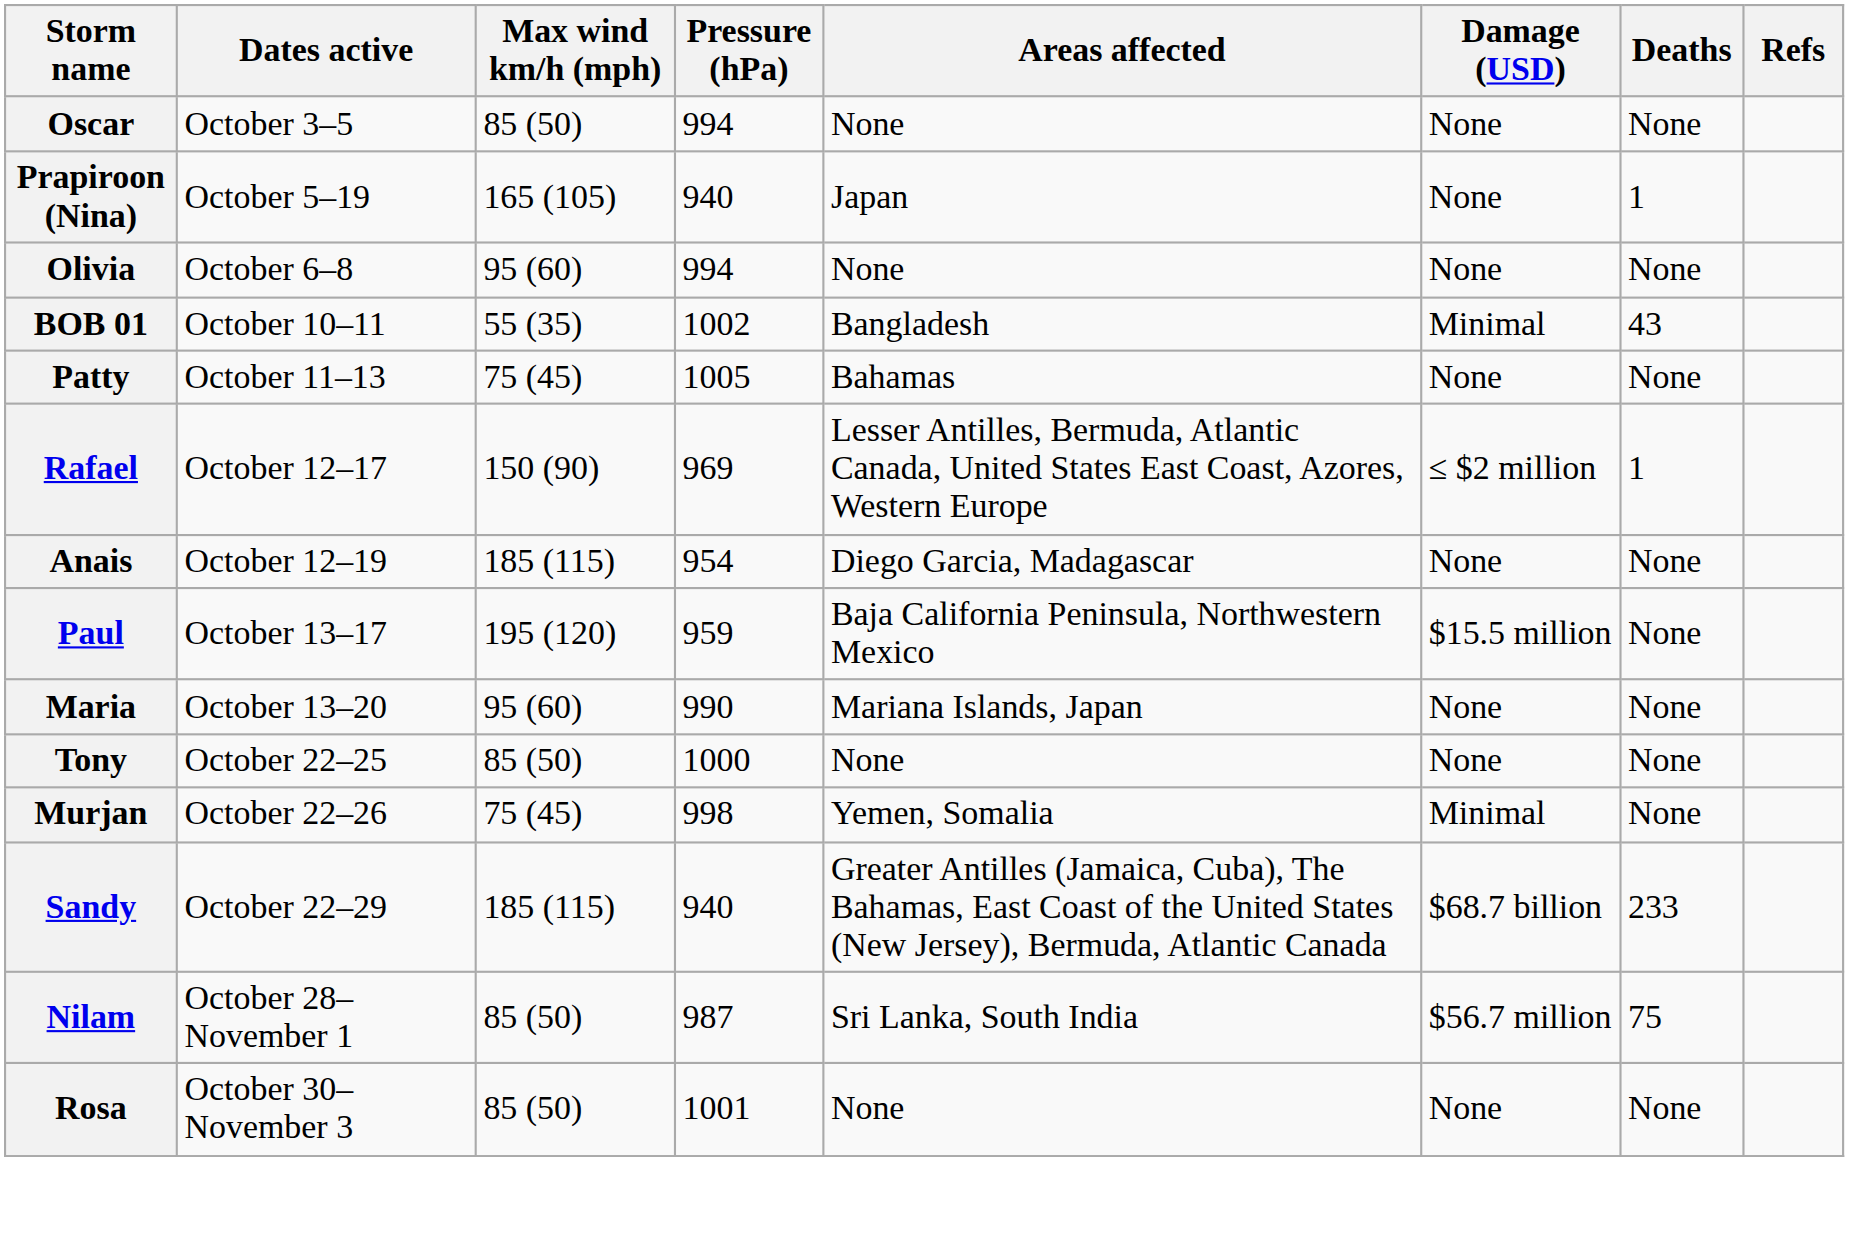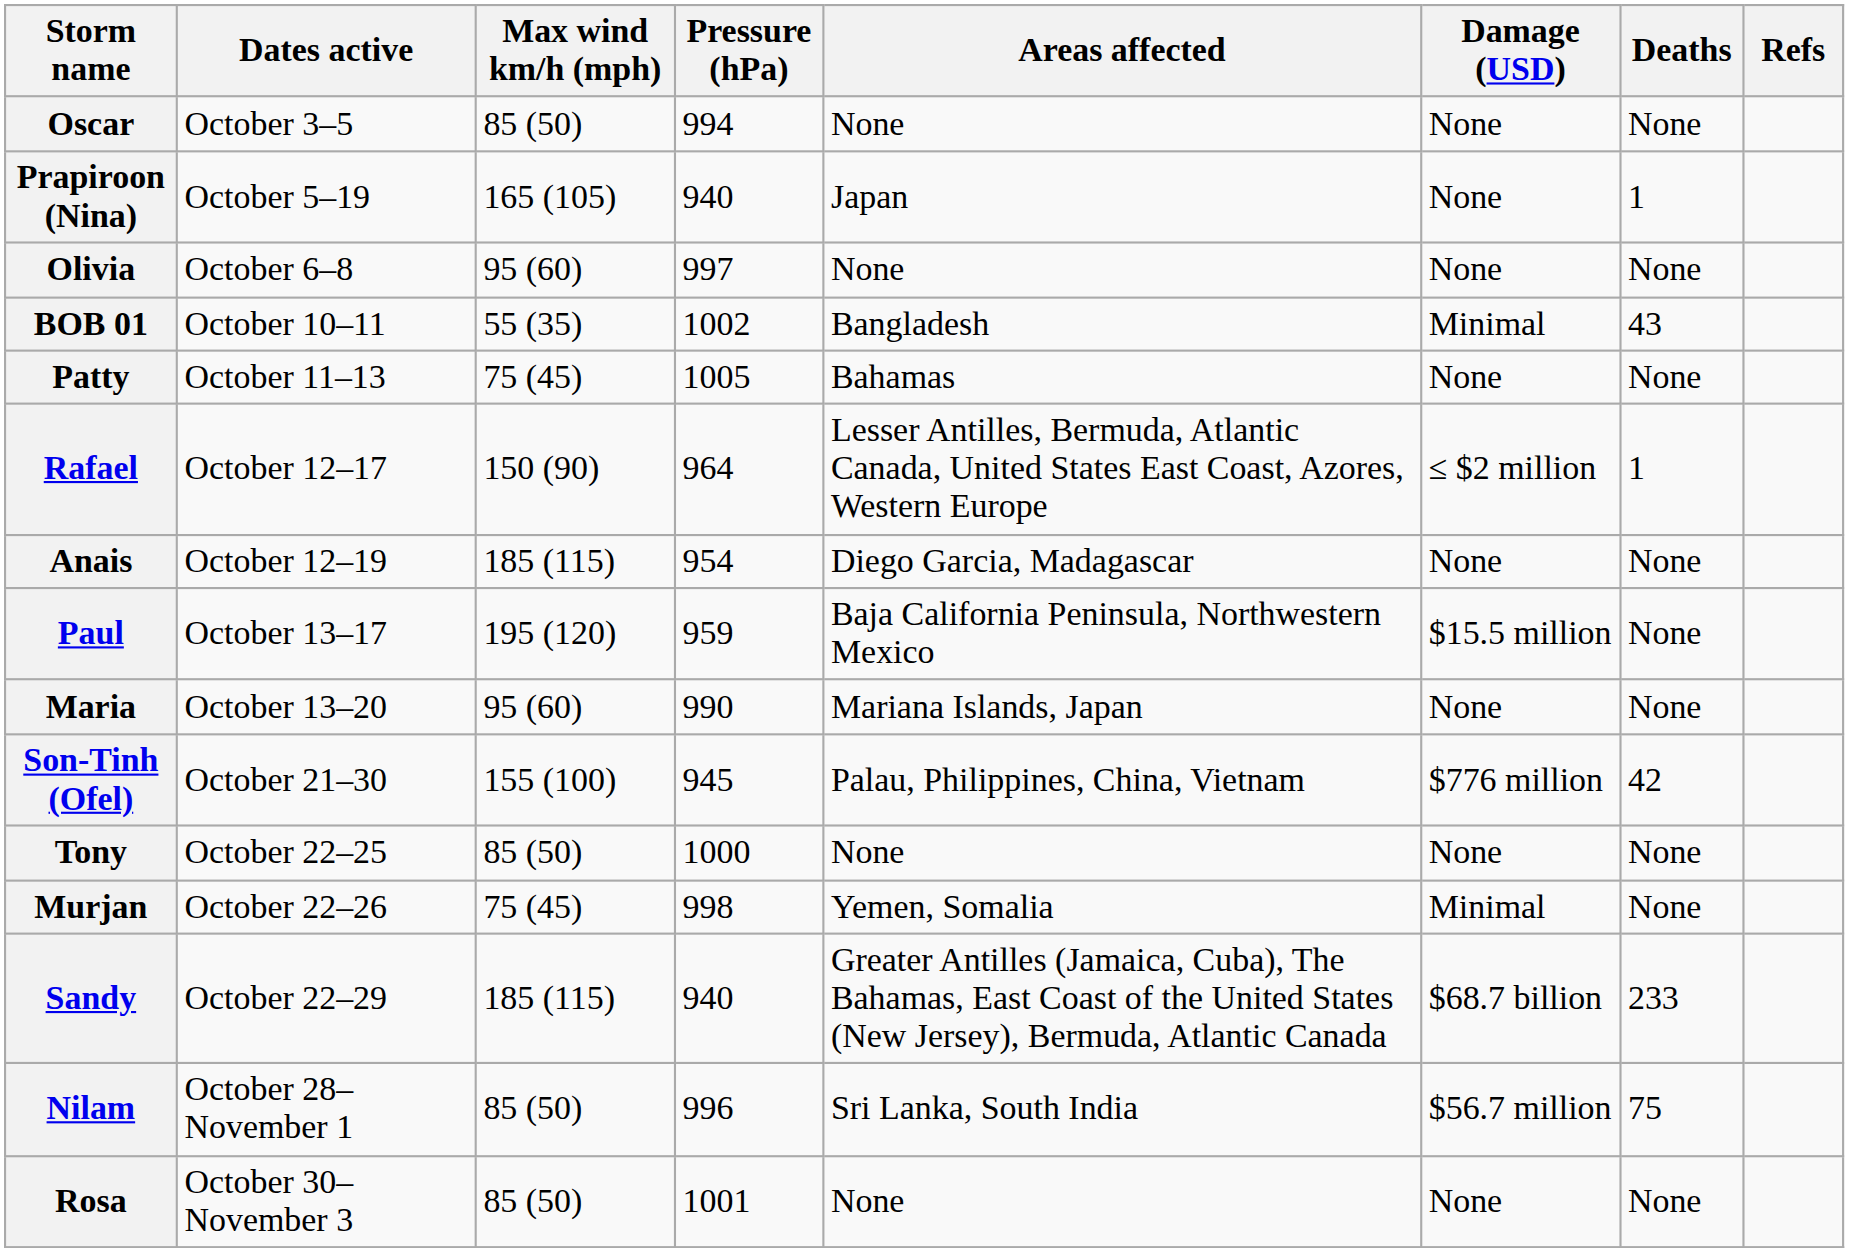Olivia | Pressure (hPa): 994 -> 997
Rafael | Pressure (hPa): 969 -> 964
+ row: Son-Tinh (Ofel) | October 21–30 | 155 (100) | 945 | Palau, Philippines, China, Vietnam | $776 million | 42
Nilam | Pressure (hPa): 987 -> 996
